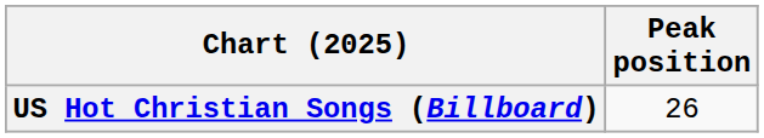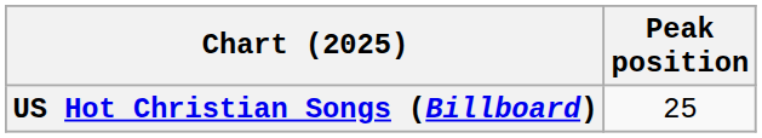US Hot Christian Songs (Billboard) | Peak position: 26 -> 25
